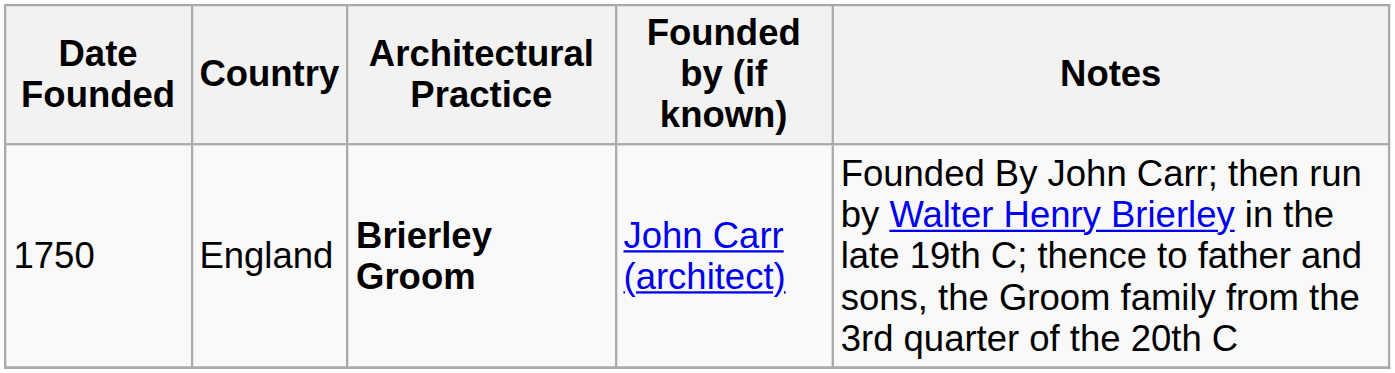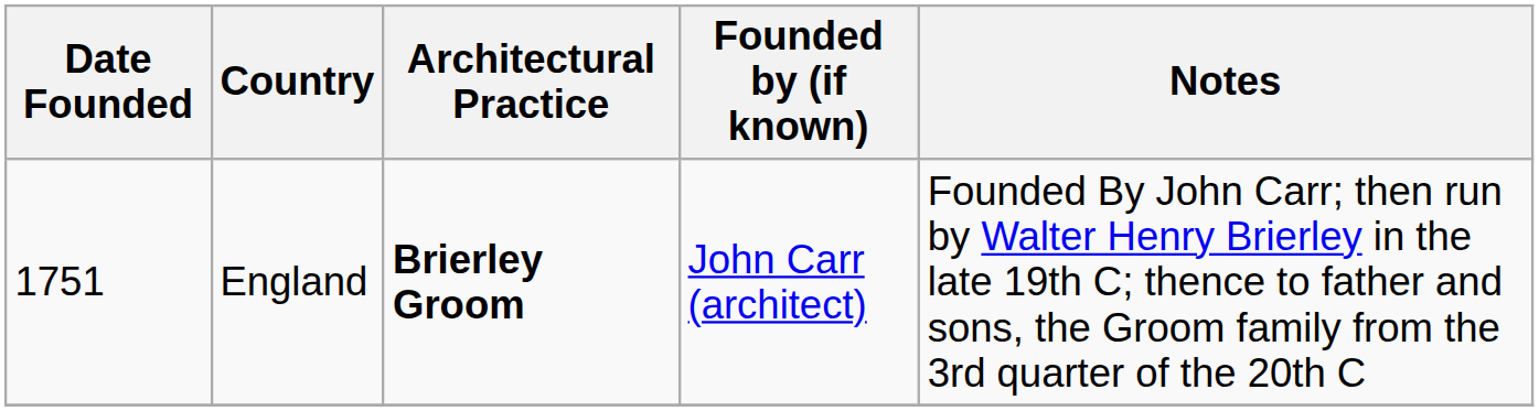England | Date Founded: 1750 -> 1751
